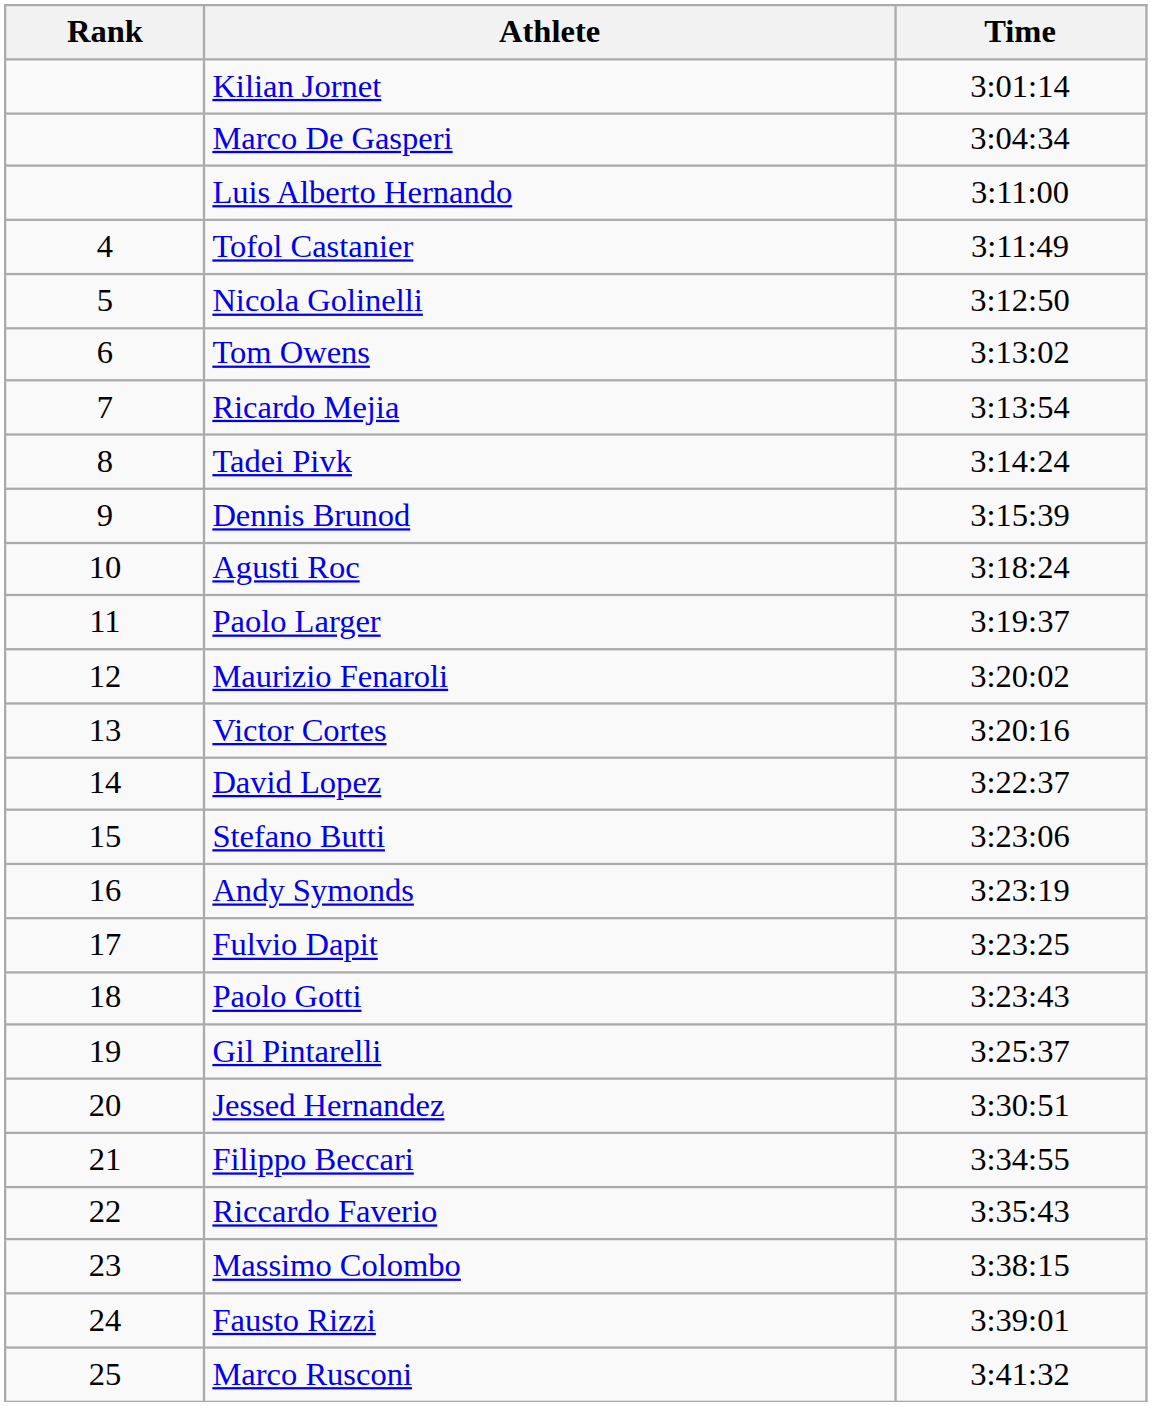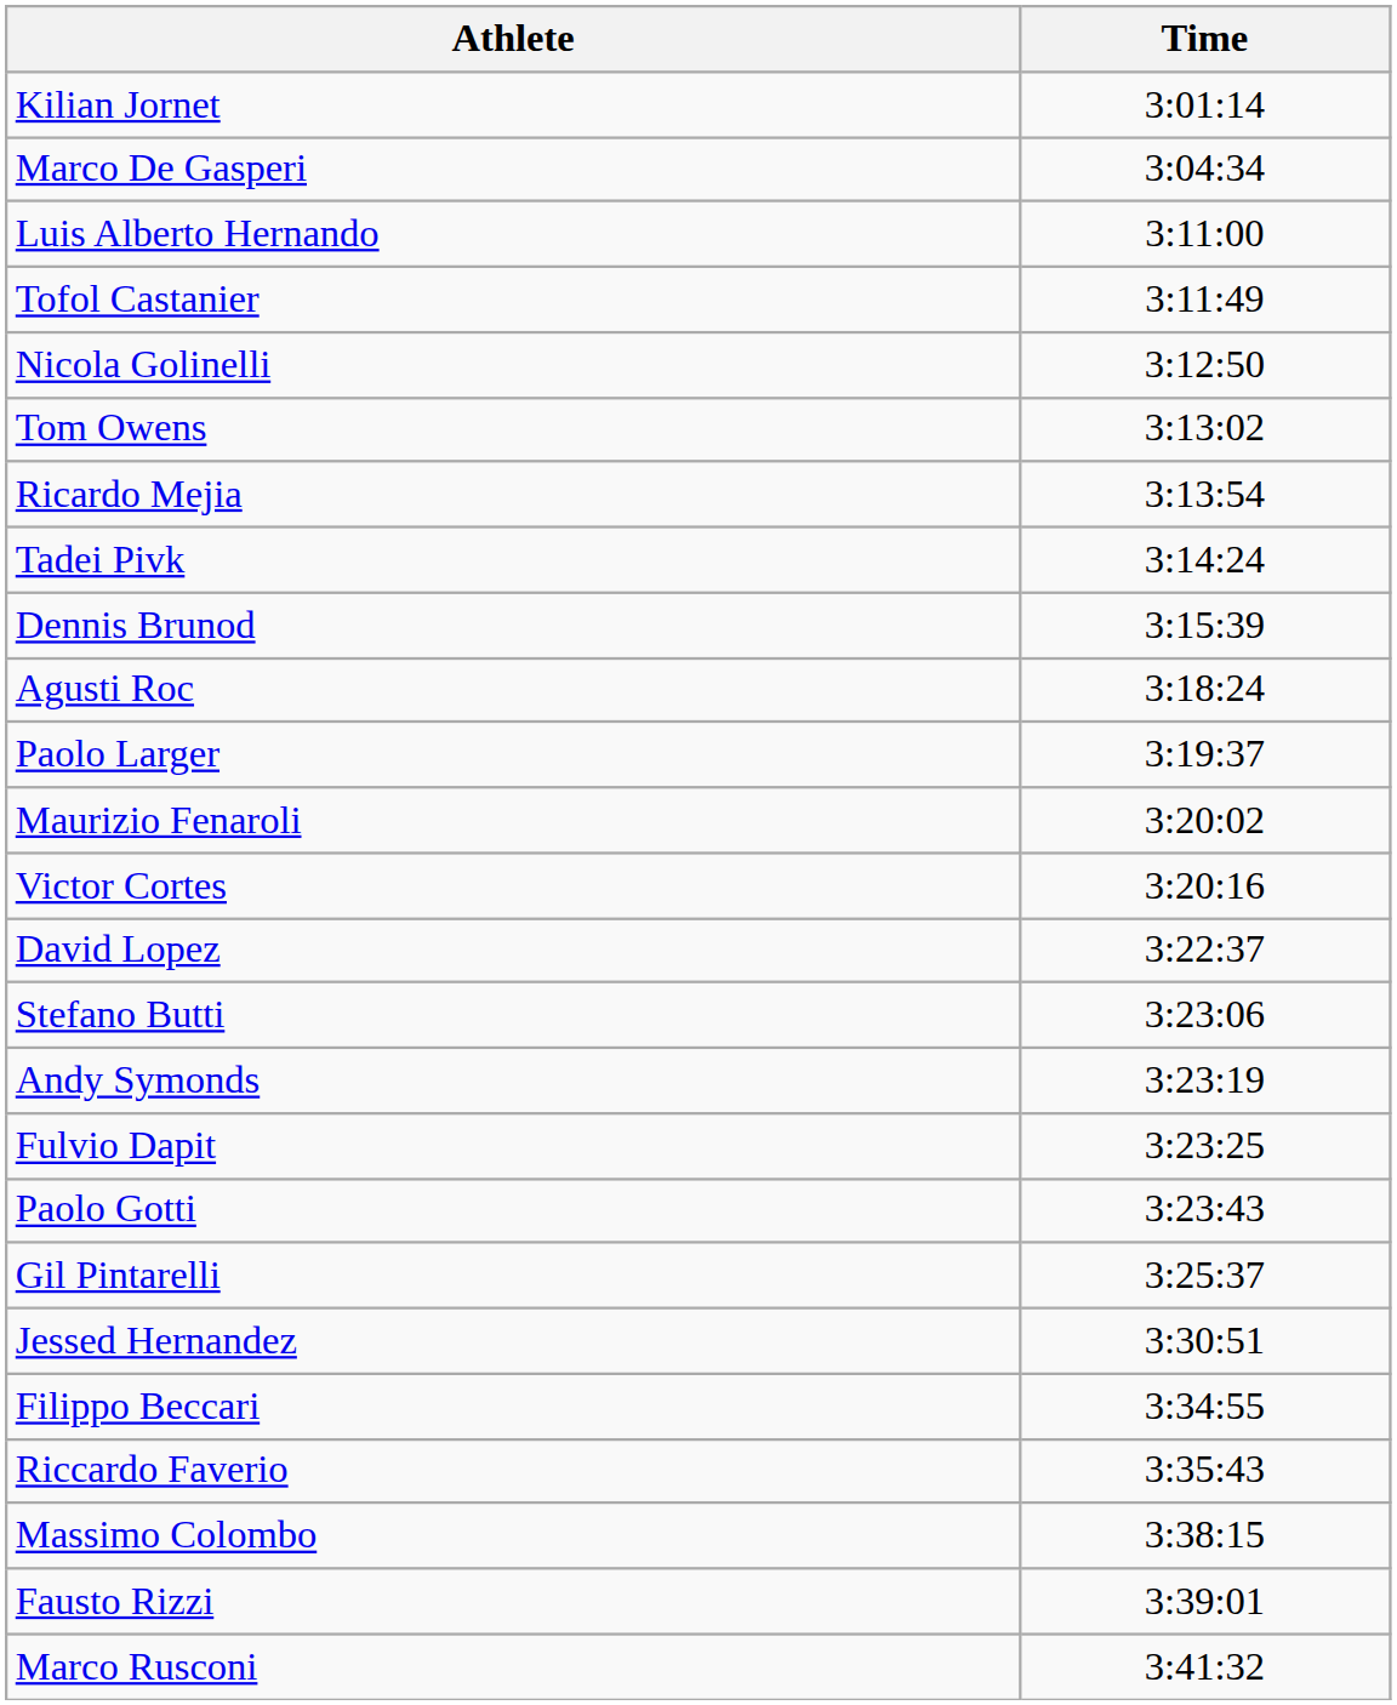- column: Rank | 4 | 5 | 6 | 7 | 8 | 9 | 10 | 11 | 12 | 13 | 14 | 15 | 16 | 17 | 18 | 19 | 20 | 21 | 22 | 23 | 24 | 25
